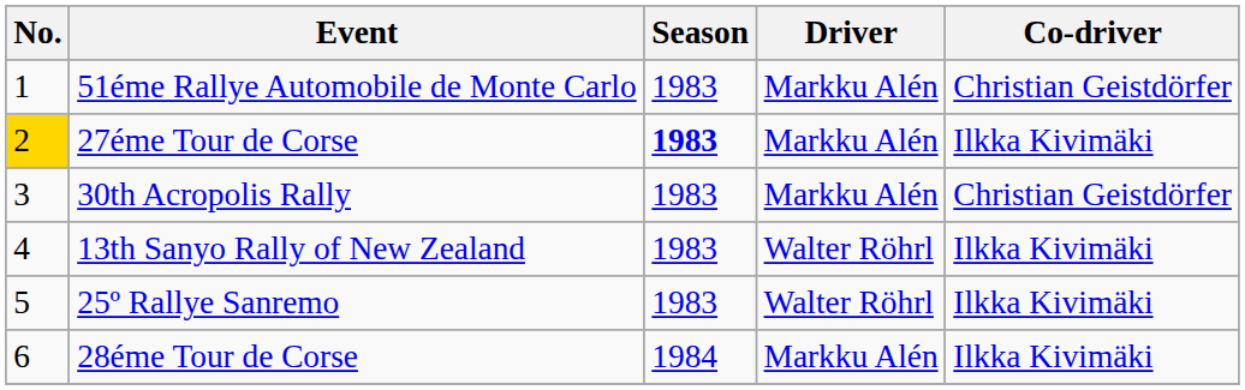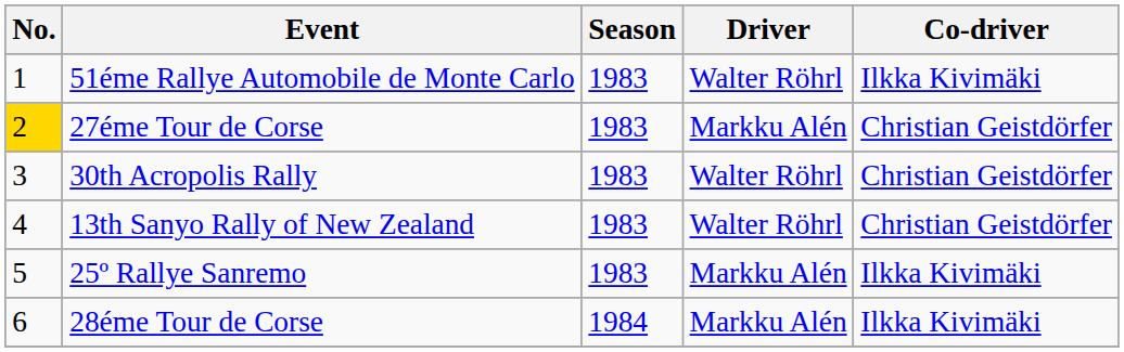51éme Rallye Automobile de Monte Carlo | Driver: Markku Alén -> Walter Röhrl
51éme Rallye Automobile de Monte Carlo | Co-driver: Christian Geistdörfer -> Ilkka Kivimäki
27éme Tour de Corse | Season: bold -> normal
27éme Tour de Corse | Co-driver: Ilkka Kivimäki -> Christian Geistdörfer
30th Acropolis Rally | Driver: Markku Alén -> Walter Röhrl
13th Sanyo Rally of New Zealand | Co-driver: Ilkka Kivimäki -> Christian Geistdörfer
25º Rallye Sanremo | Driver: Walter Röhrl -> Markku Alén
